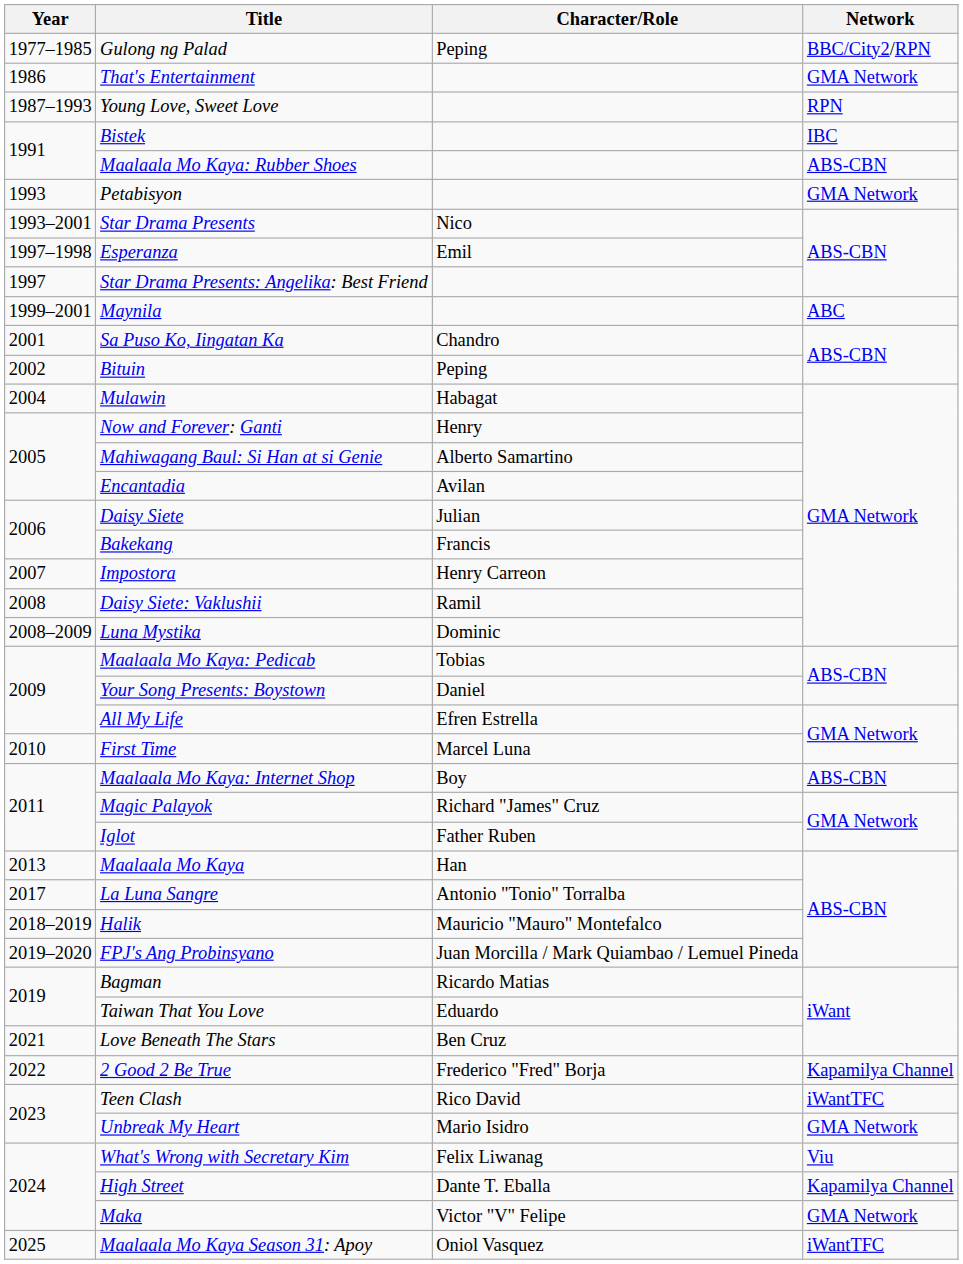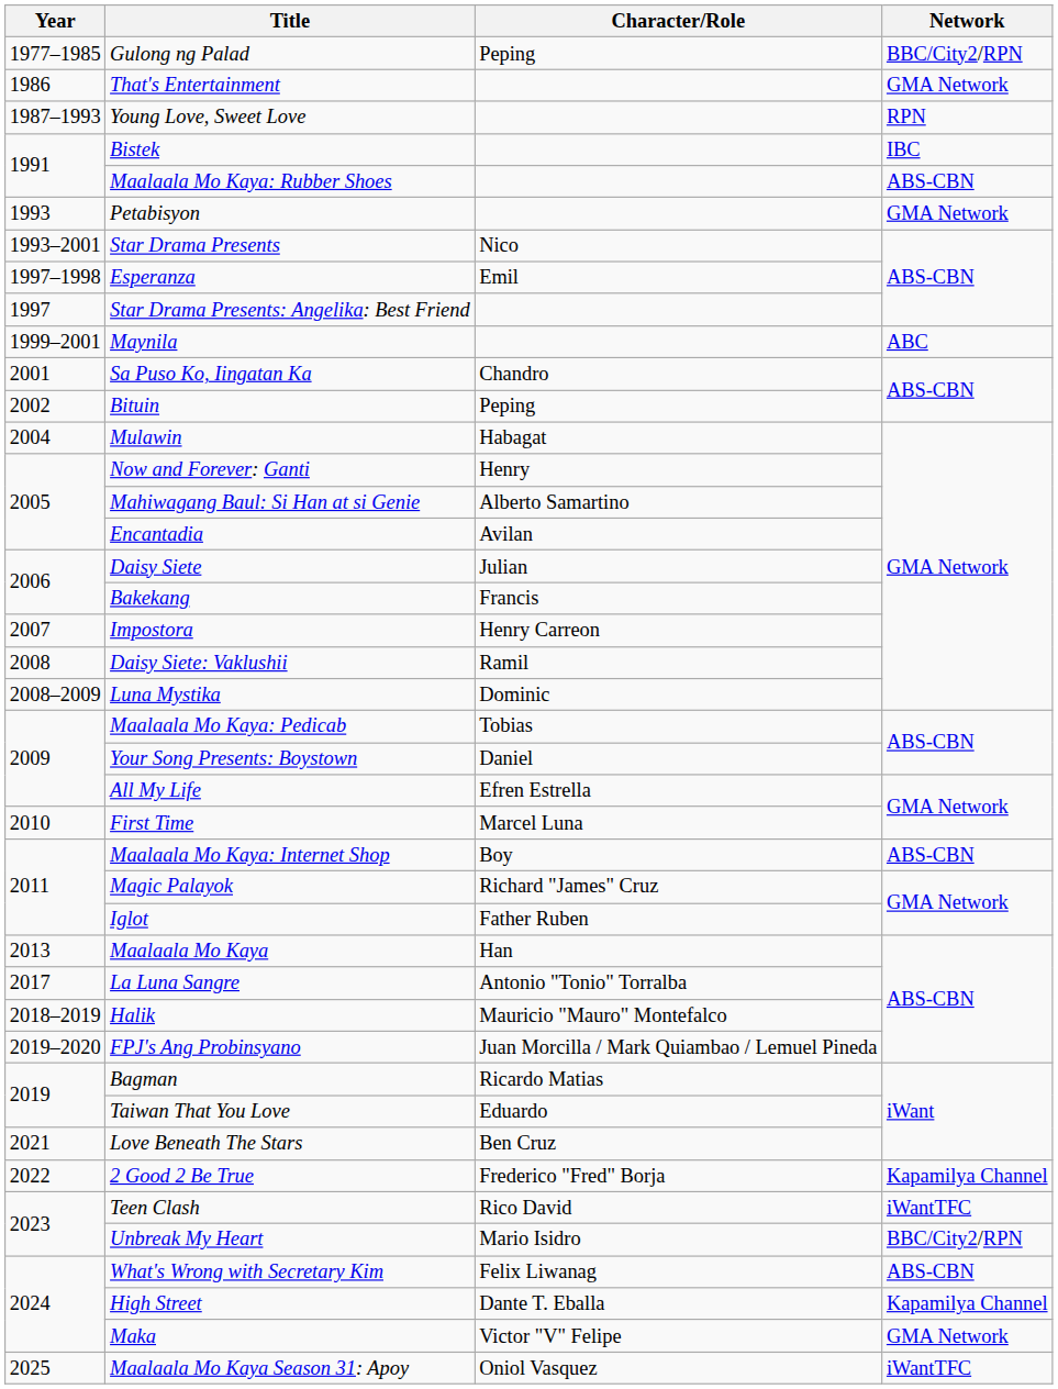Unbreak My Heart | Network: GMA Network -> BBC/City2/RPN
What's Wrong with Secretary Kim | Network: Viu -> ABS-CBN
